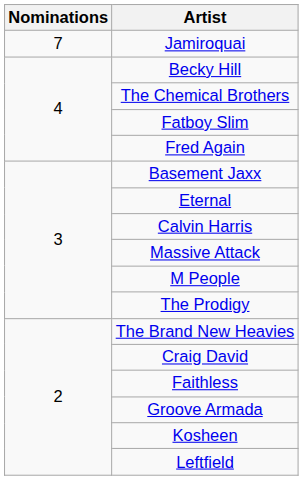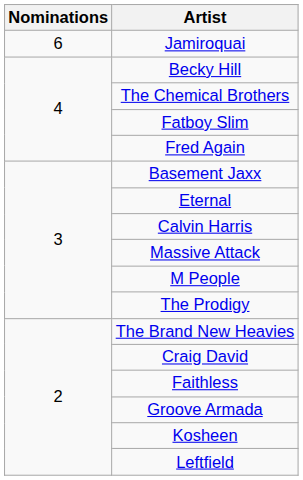Jamiroquai | Nominations: 7 -> 6
